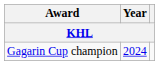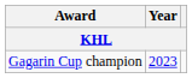Gagarin Cup champion | Year: 2024 -> 2023
